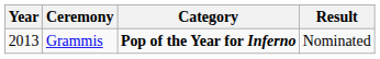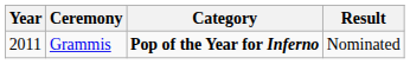Grammis | Year: 2013 -> 2011
